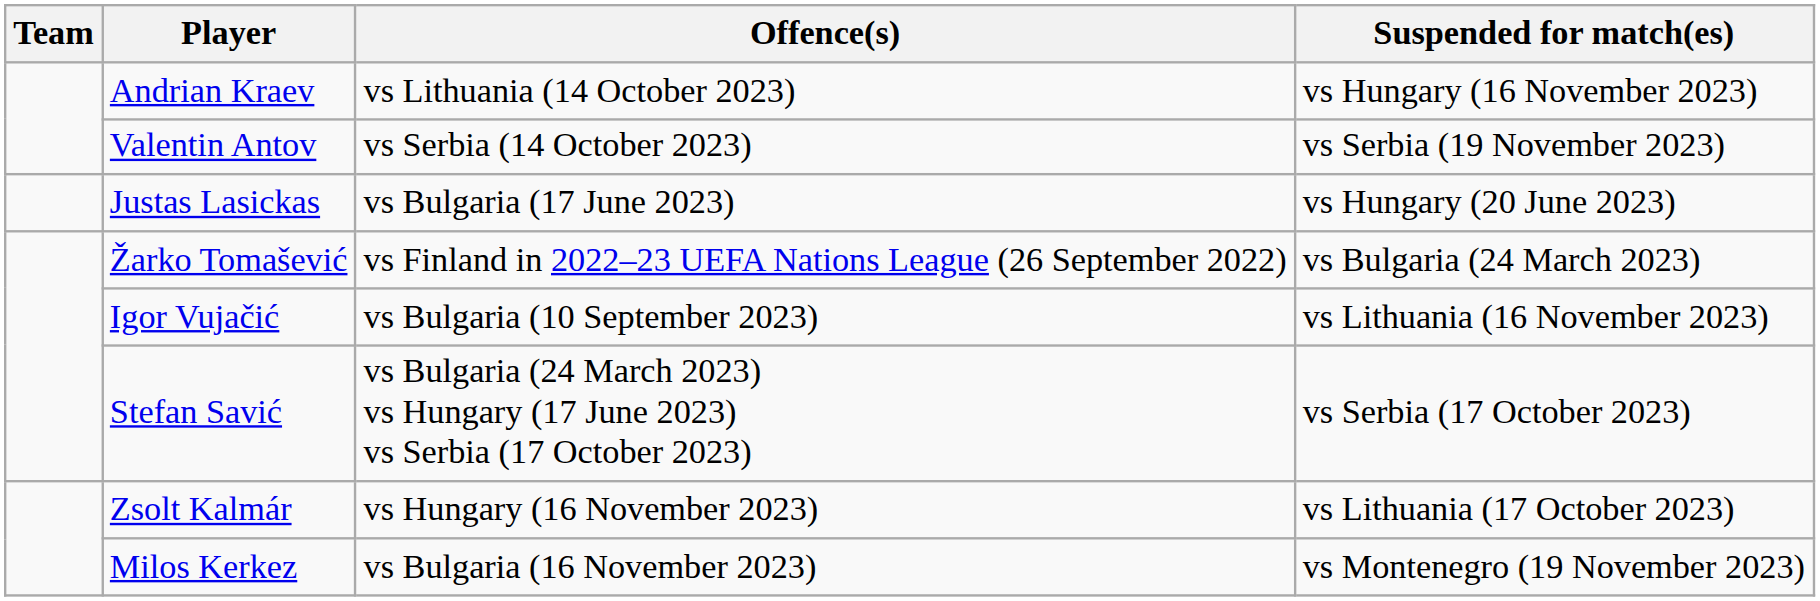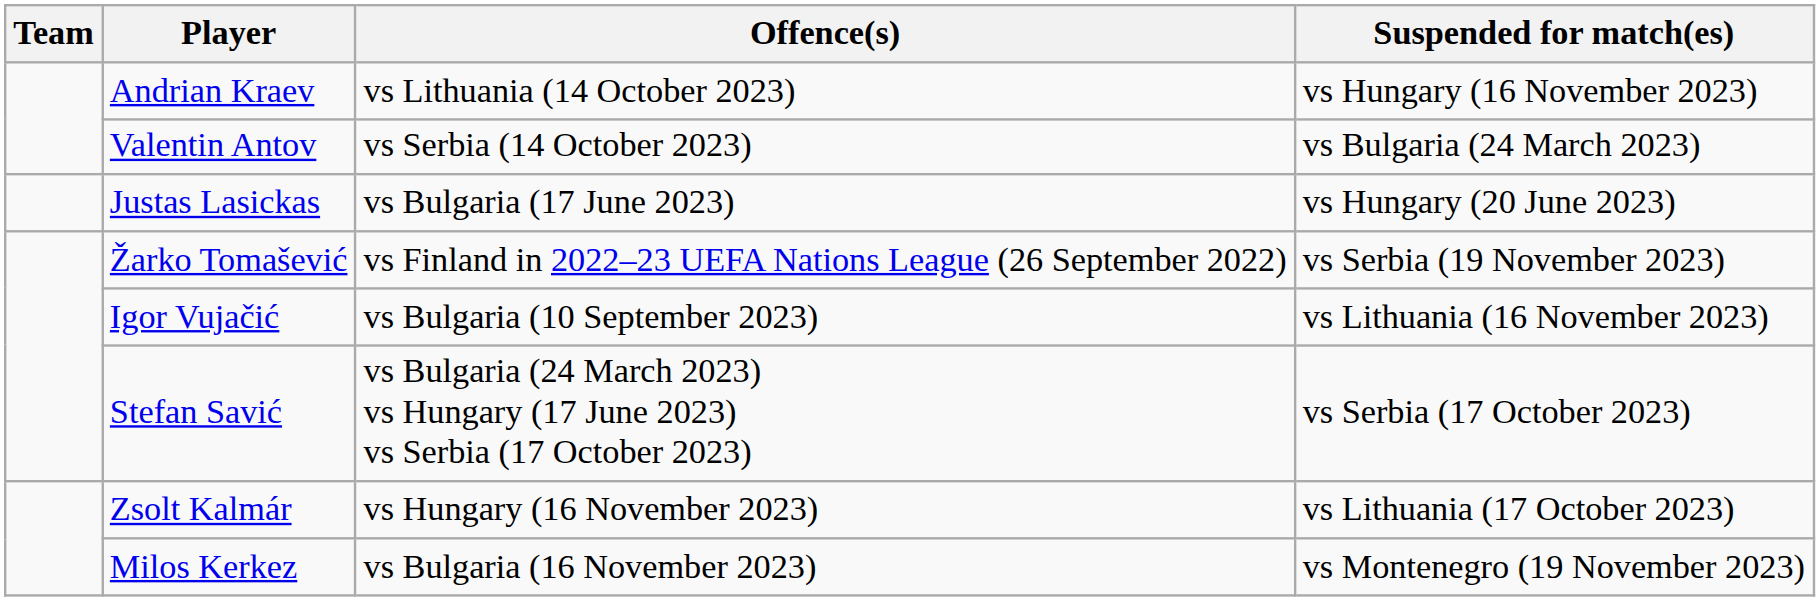Valentin Antov | Suspended for match(es): vs Serbia (19 November 2023) -> vs Bulgaria (24 March 2023)
Žarko Tomašević | Suspended for match(es): vs Bulgaria (24 March 2023) -> vs Serbia (19 November 2023)
